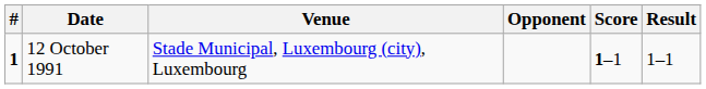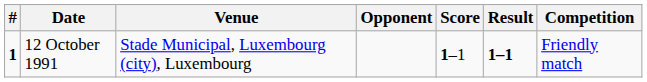+ column: Competition | Friendly match
12 October 1991 | Result: normal -> bold
